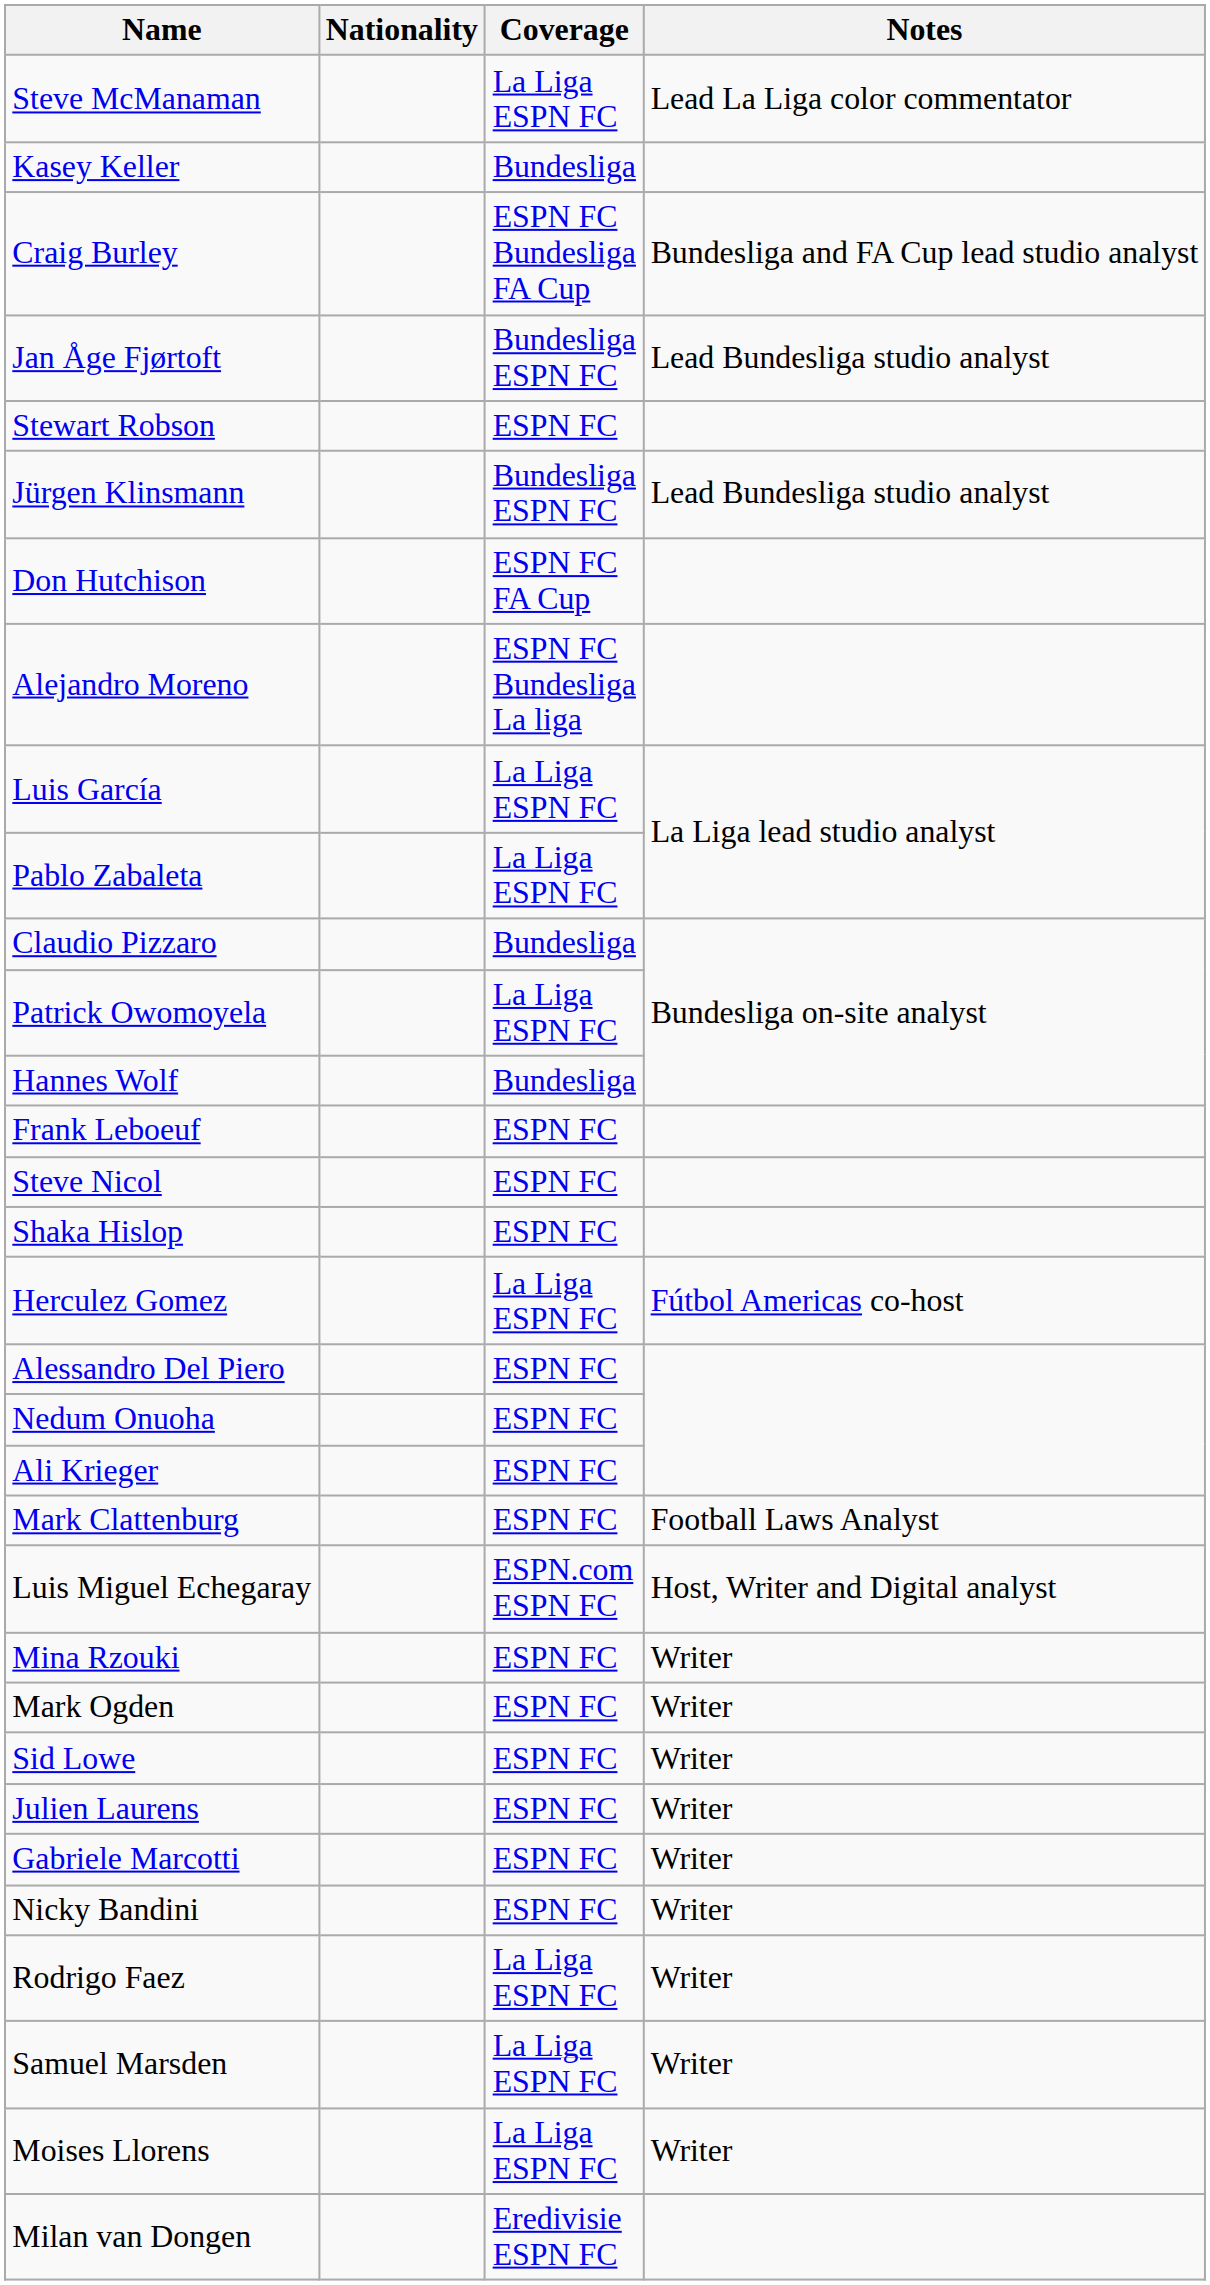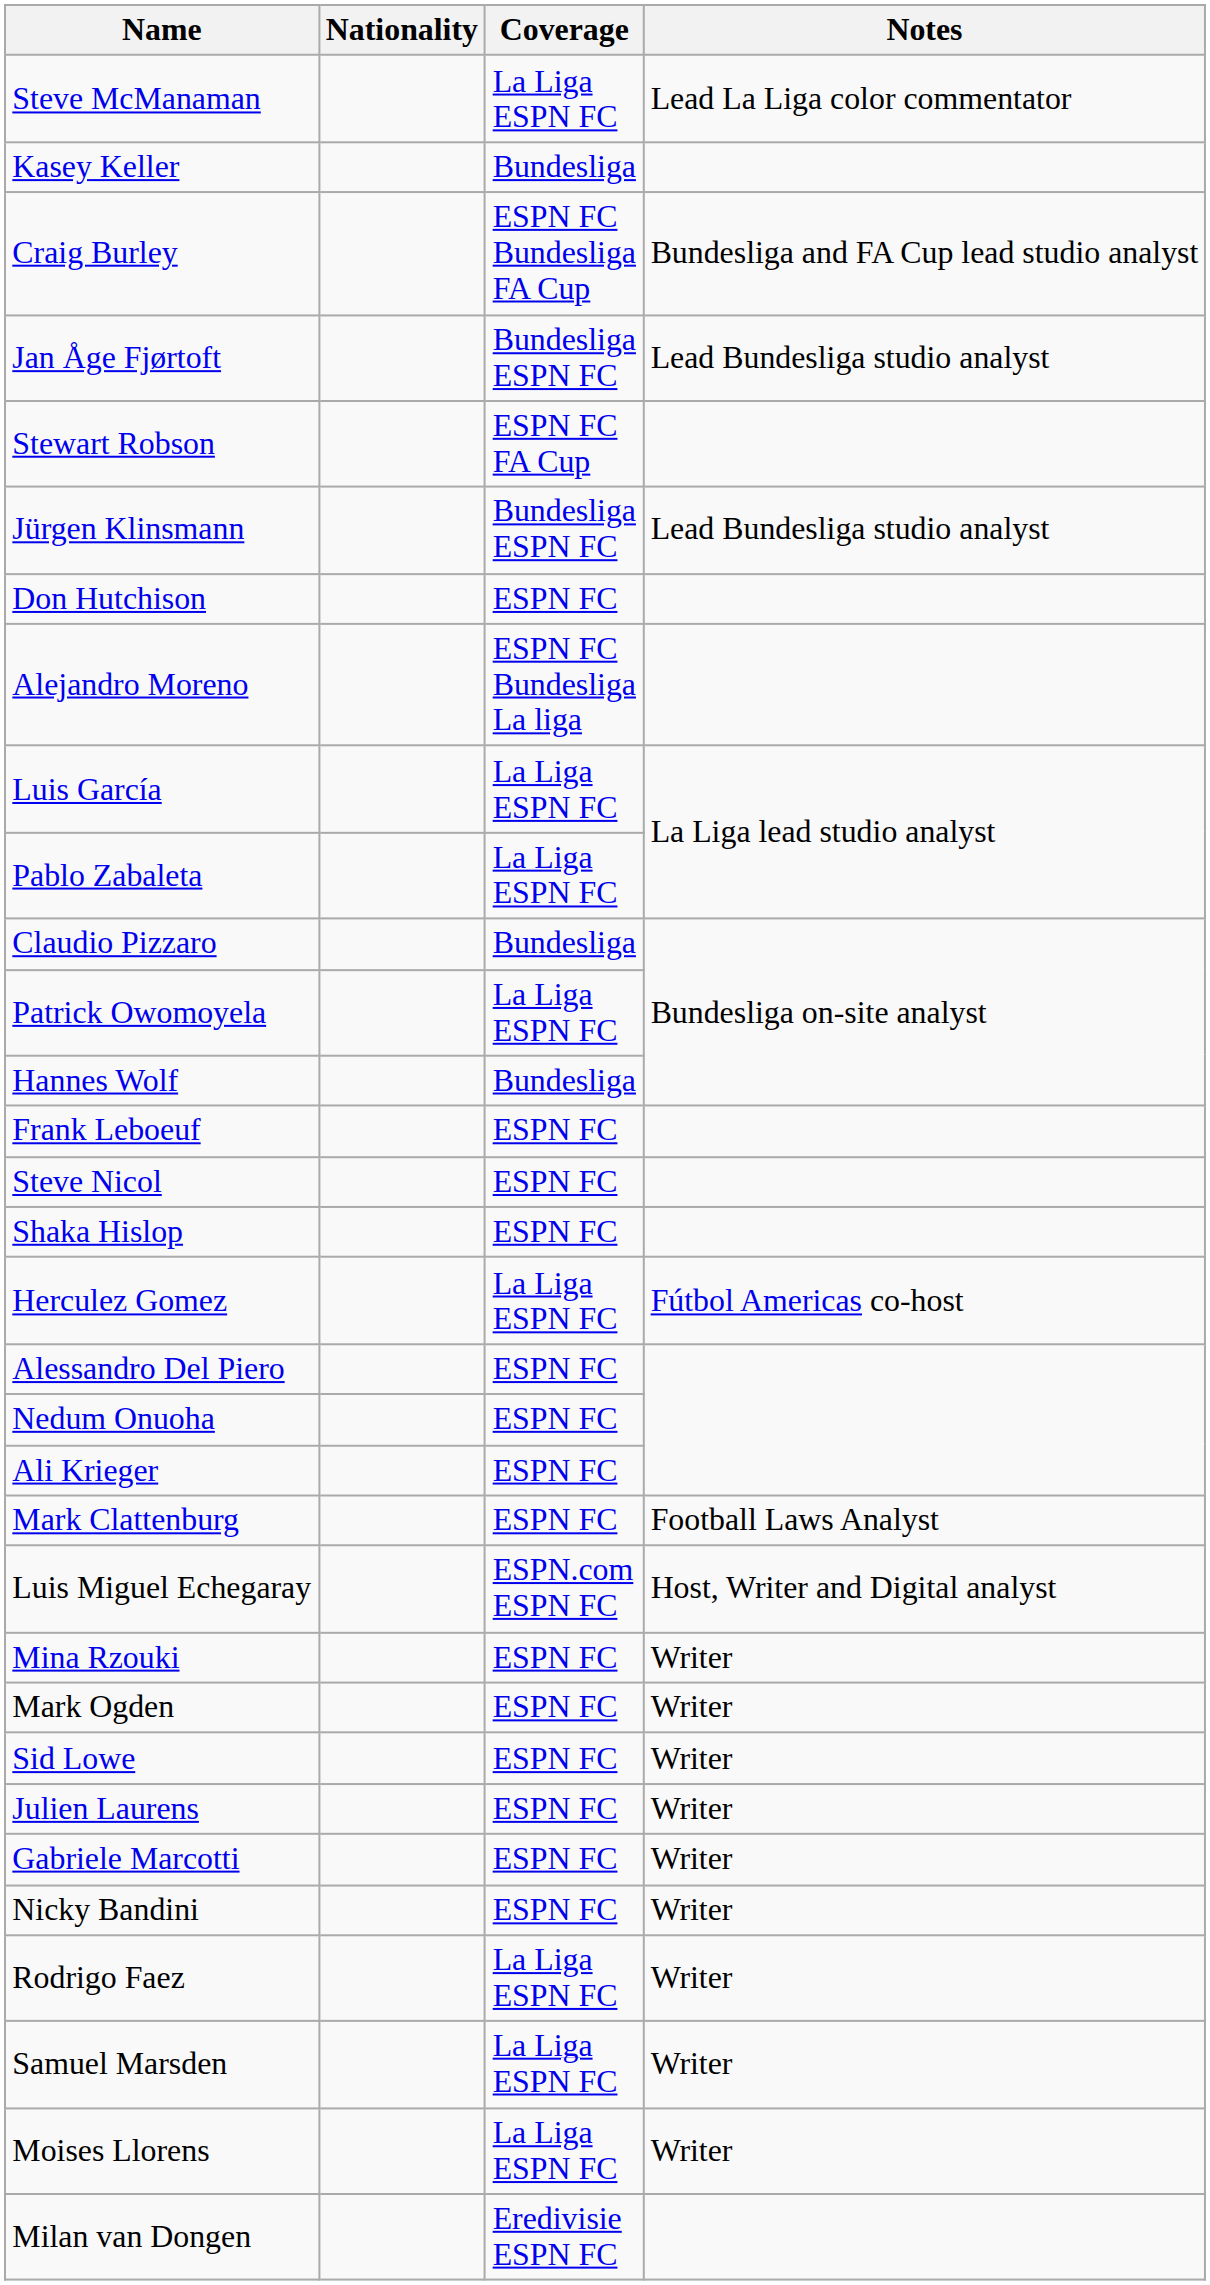Stewart Robson | Coverage: ESPN FC -> ESPN FC FA Cup
Don Hutchison | Coverage: ESPN FC FA Cup -> ESPN FC
